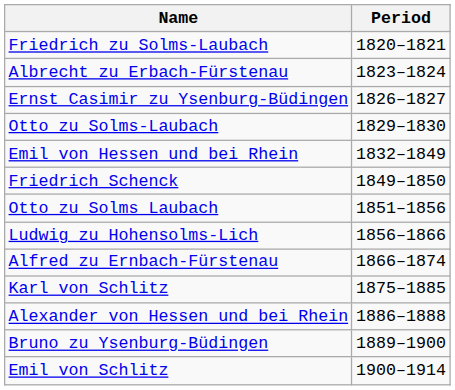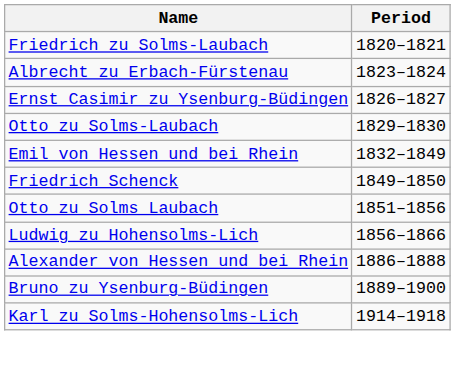- row: Alfred zu Ernbach-Fürstenau | 1866–1874
- row: Karl von Schlitz | 1875–1885
- row: Emil von Schlitz | 1900–1914
+ row: Karl zu Solms-Hohensolms-Lich | 1914–1918
